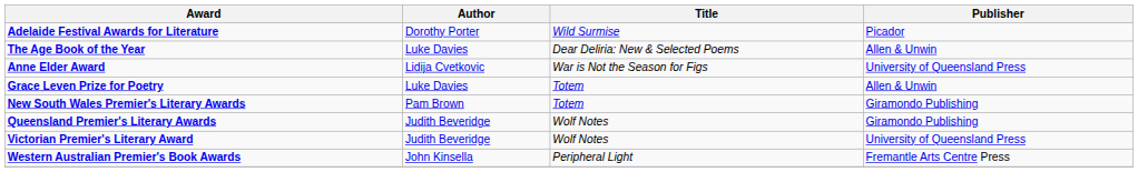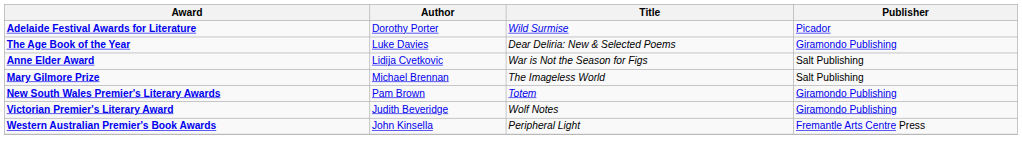The Age Book of the Year | Publisher: Allen & Unwin -> Giramondo Publishing
Anne Elder Award | Publisher: University of Queensland Press -> Salt Publishing
- row: Grace Leven Prize for Poetry | Luke Davies | Totem | Allen & Unwin
+ row: Mary Gilmore Prize | Michael Brennan | The Imageless World | Salt Publishing
- row: Queensland Premier's Literary Awards | Judith Beveridge | Wolf Notes | Giramondo Publishing
Victorian Premier's Literary Award | Publisher: University of Queensland Press -> Giramondo Publishing
